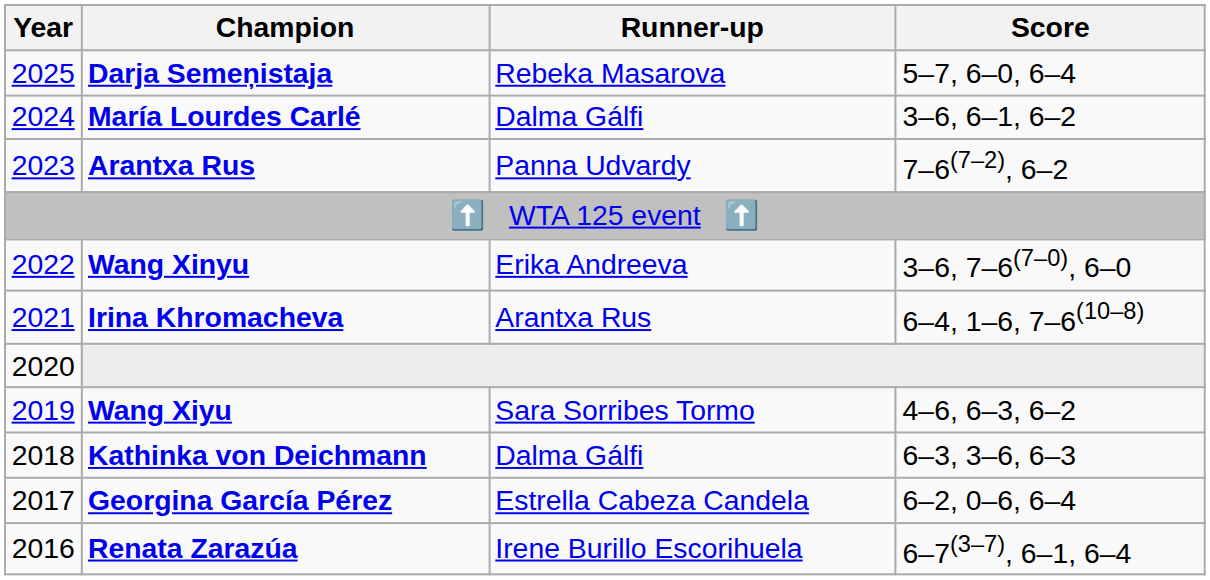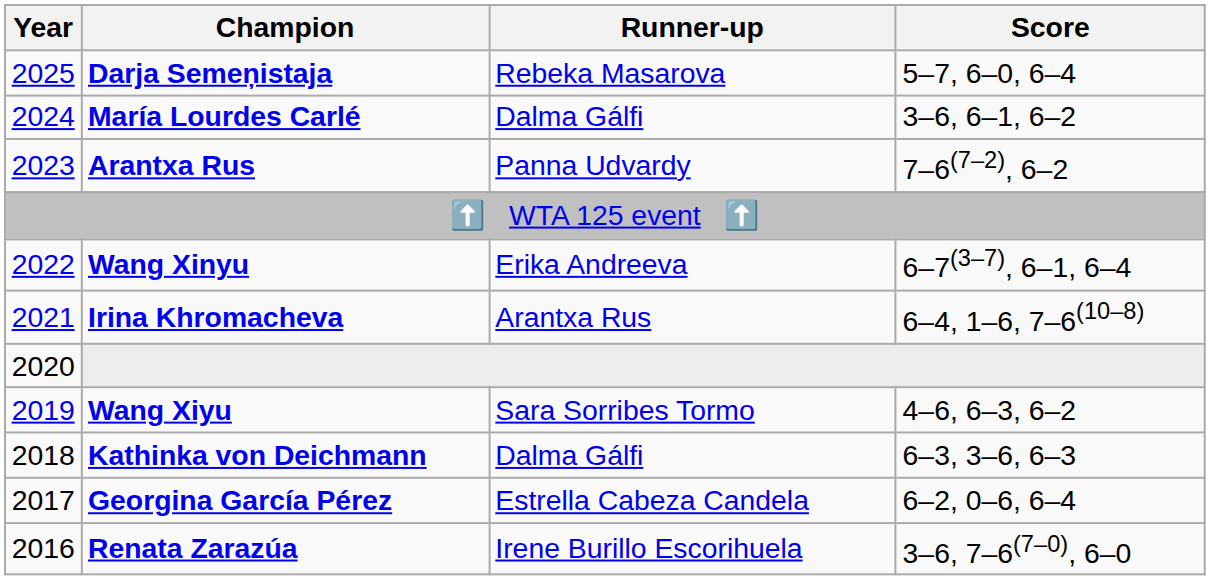Wang Xinyu | Score: 3–6, 7–6(7–0), 6–0 -> 6–7(3–7), 6–1, 6–4
Renata Zarazúa | Score: 6–7(3–7), 6–1, 6–4 -> 3–6, 7–6(7–0), 6–0
